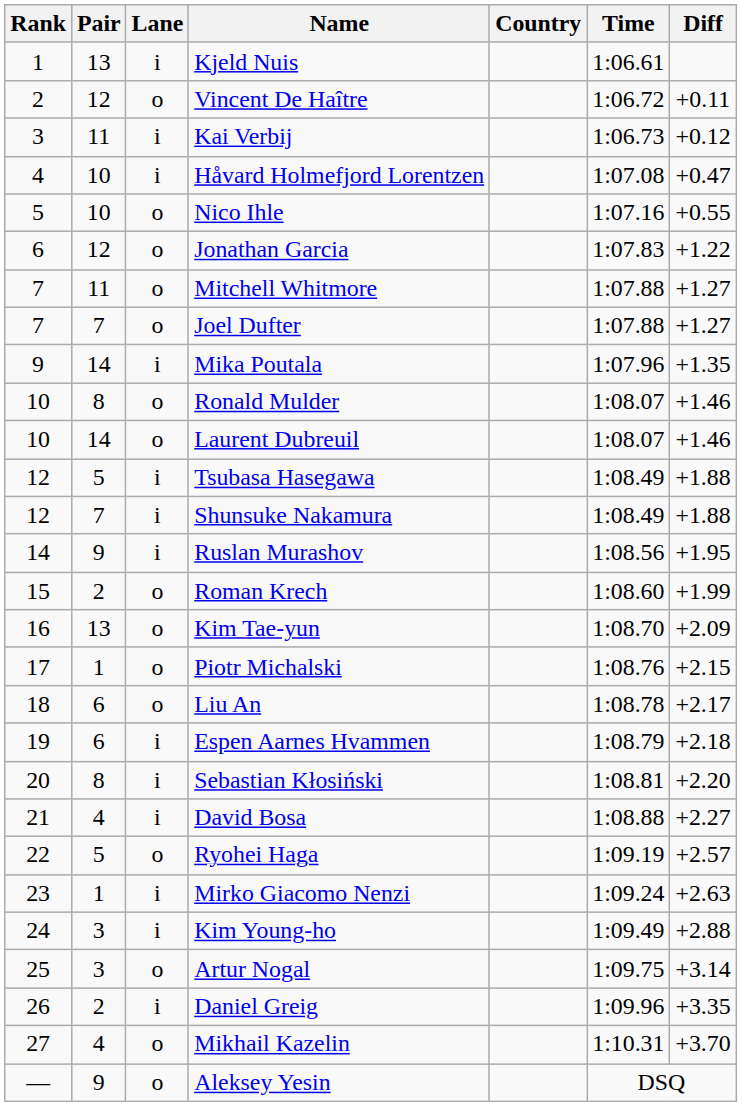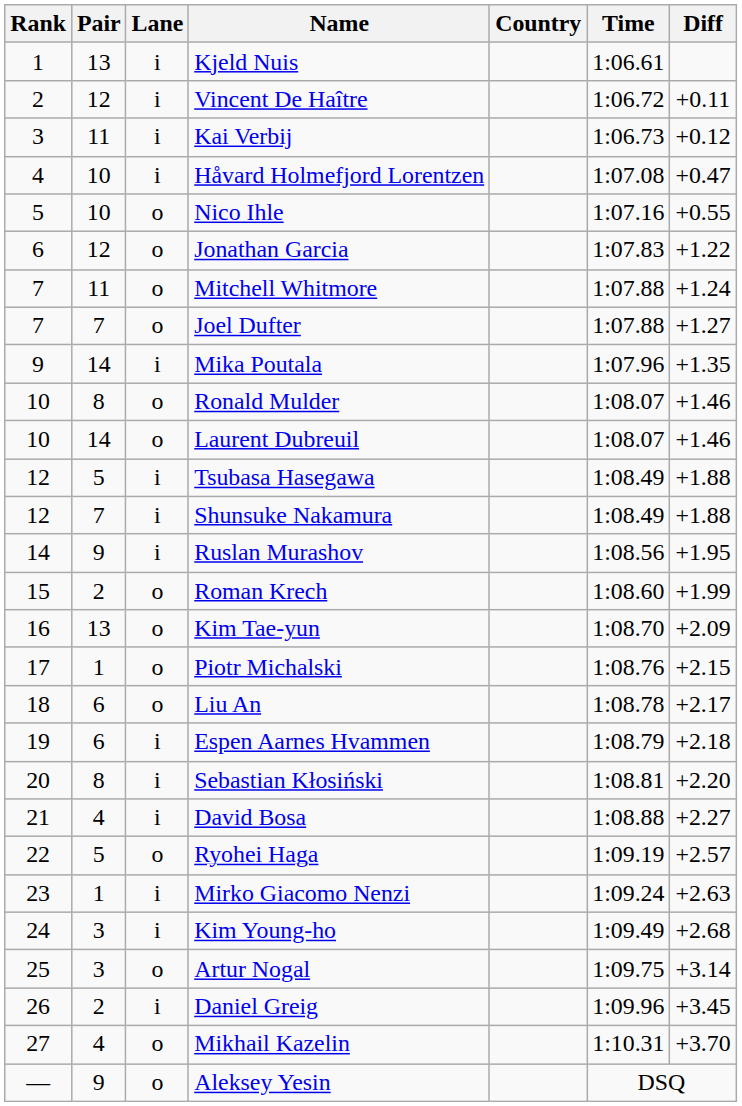Vincent De Haître | Lane: o -> i
Mitchell Whitmore | Diff: +1.27 -> +1.24
Kim Young-ho | Diff: +2.88 -> +2.68
Daniel Greig | Diff: +3.35 -> +3.45
